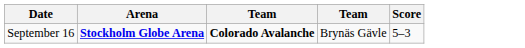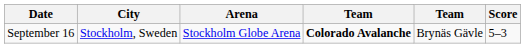+ column: City | Stockholm, Sweden
September 16 | Arena: bold -> normal
